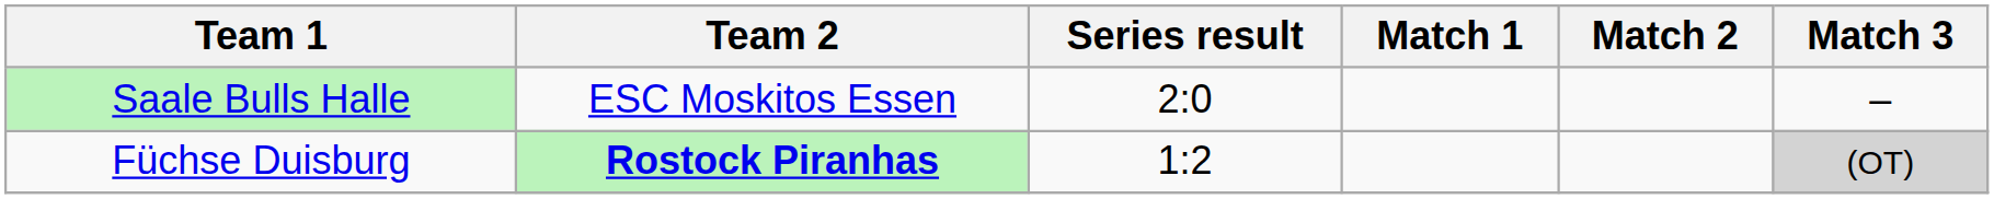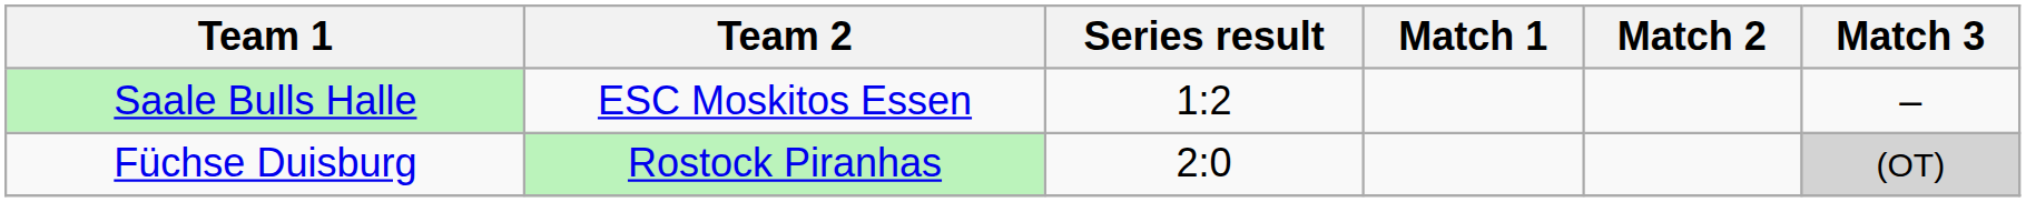Saale Bulls Halle | Series result: 2:0 -> 1:2
Füchse Duisburg | Team 2: bold -> normal
Füchse Duisburg | Series result: 1:2 -> 2:0
